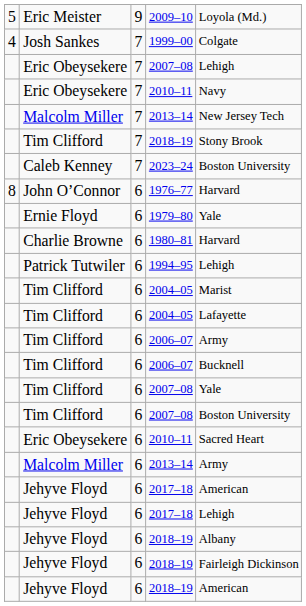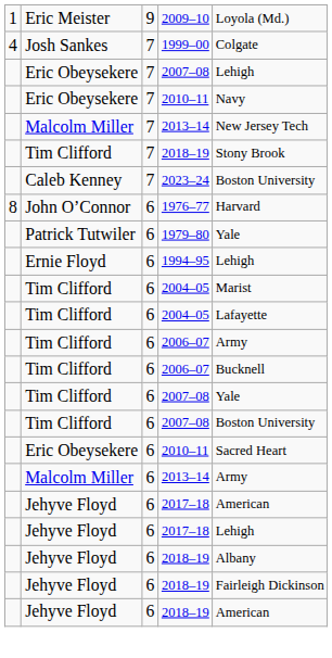2009–10 | column 1: 5 -> 1
1979–80 | column 2: Ernie Floyd -> Patrick Tutwiler
- row: Charlie Browne | 6 | 1980–81 | Harvard
1994–95 | column 2: Patrick Tutwiler -> Ernie Floyd
